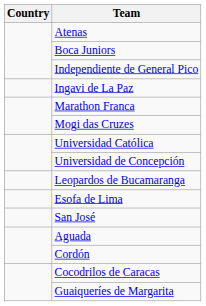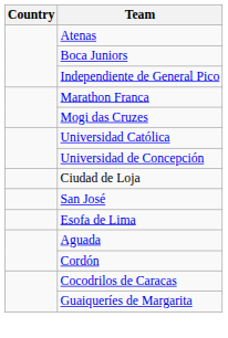- row: Ingavi de La Paz
- row: Leopardos de Bucamaranga
+ row: Ciudad de Loja
rows swapped: San José <-> Esofa de Lima
